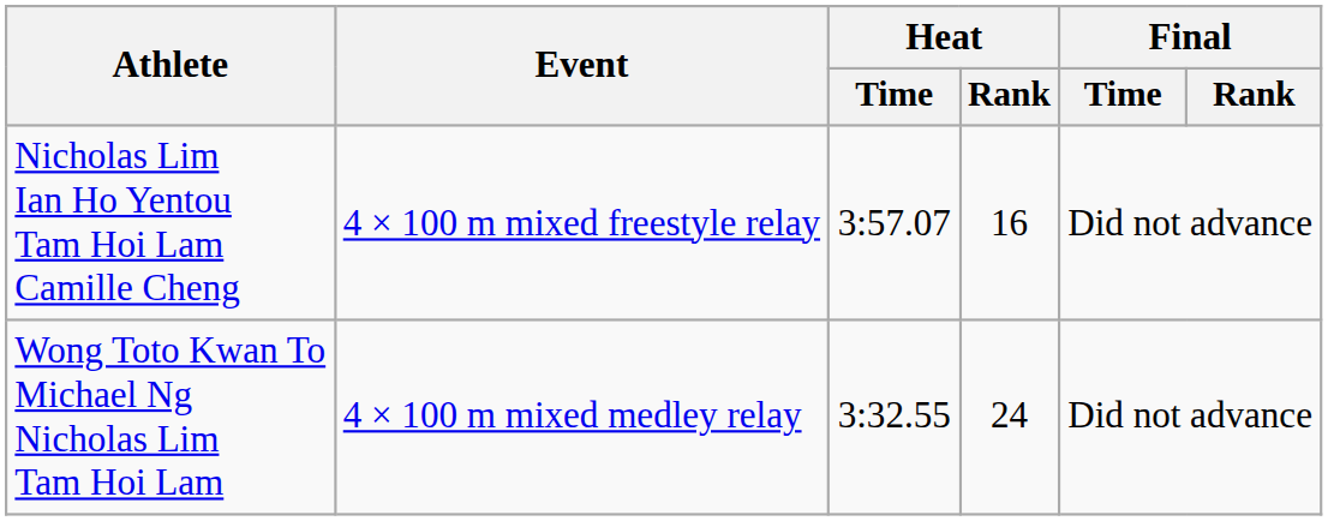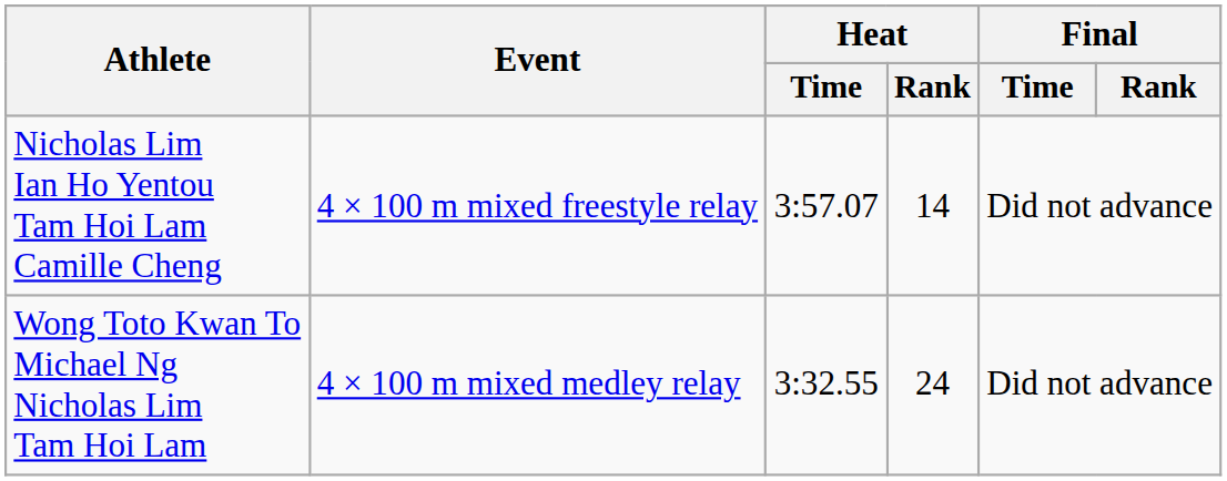Nicholas Lim Ian Ho Yentou Tam Hoi Lam Camille Cheng | Heat / Rank: 16 -> 14
